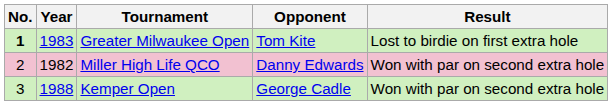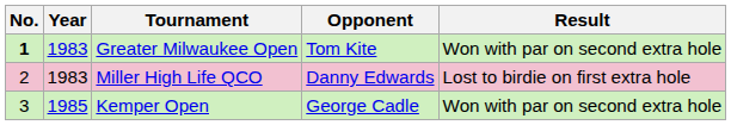Greater Milwaukee Open | Result: Lost to birdie on first extra hole -> Won with par on second extra hole
Miller High Life QCO | Year: 1982 -> 1983
Miller High Life QCO | Result: Won with par on second extra hole -> Lost to birdie on first extra hole
Kemper Open | Year: 1988 -> 1985
